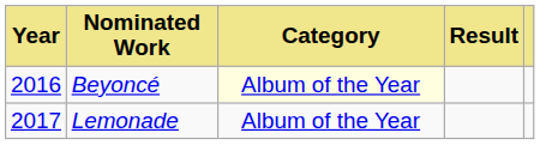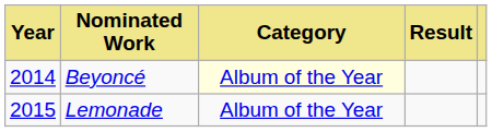Beyoncé | Year: 2016 -> 2014
Lemonade | Year: 2017 -> 2015
